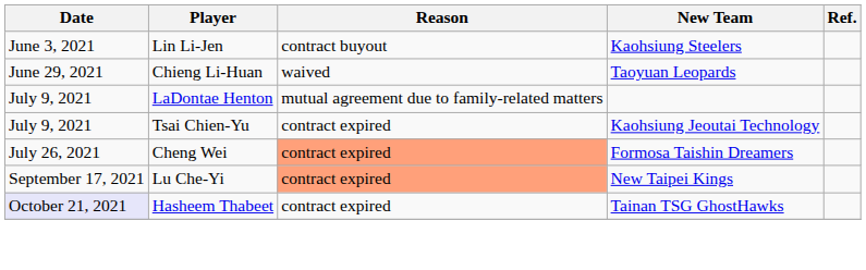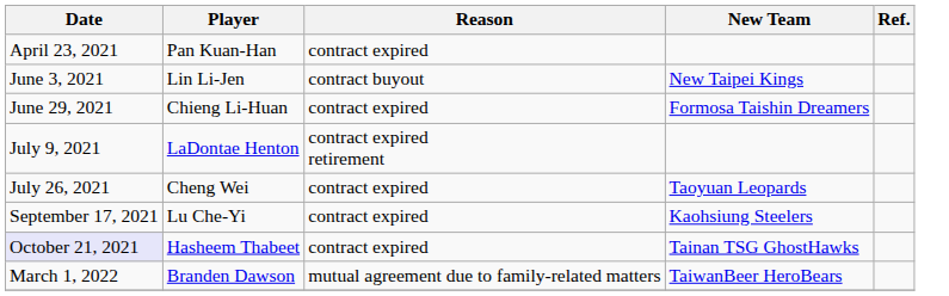+ row: April 23, 2021 | Pan Kuan-Han | contract expired
Lin Li-Jen | New Team: Kaohsiung Steelers -> New Taipei Kings
Chieng Li-Huan | Reason: waived -> contract expired
Chieng Li-Huan | New Team: Taoyuan Leopards -> Formosa Taishin Dreamers
LaDontae Henton | Reason: mutual agreement due to family-related matters -> contract expired retirement
- row: July 9, 2021 | Tsai Chien-Yu | contract expired | Kaohsiung Jeoutai Technology
Cheng Wei | Reason: lightsalmon background -> no background
Cheng Wei | New Team: Formosa Taishin Dreamers -> Taoyuan Leopards
Lu Che-Yi | Reason: lightsalmon background -> no background
Lu Che-Yi | New Team: New Taipei Kings -> Kaohsiung Steelers
+ row: March 1, 2022 | Branden Dawson | mutual agreement due to family-related matters | TaiwanBeer HeroBears
